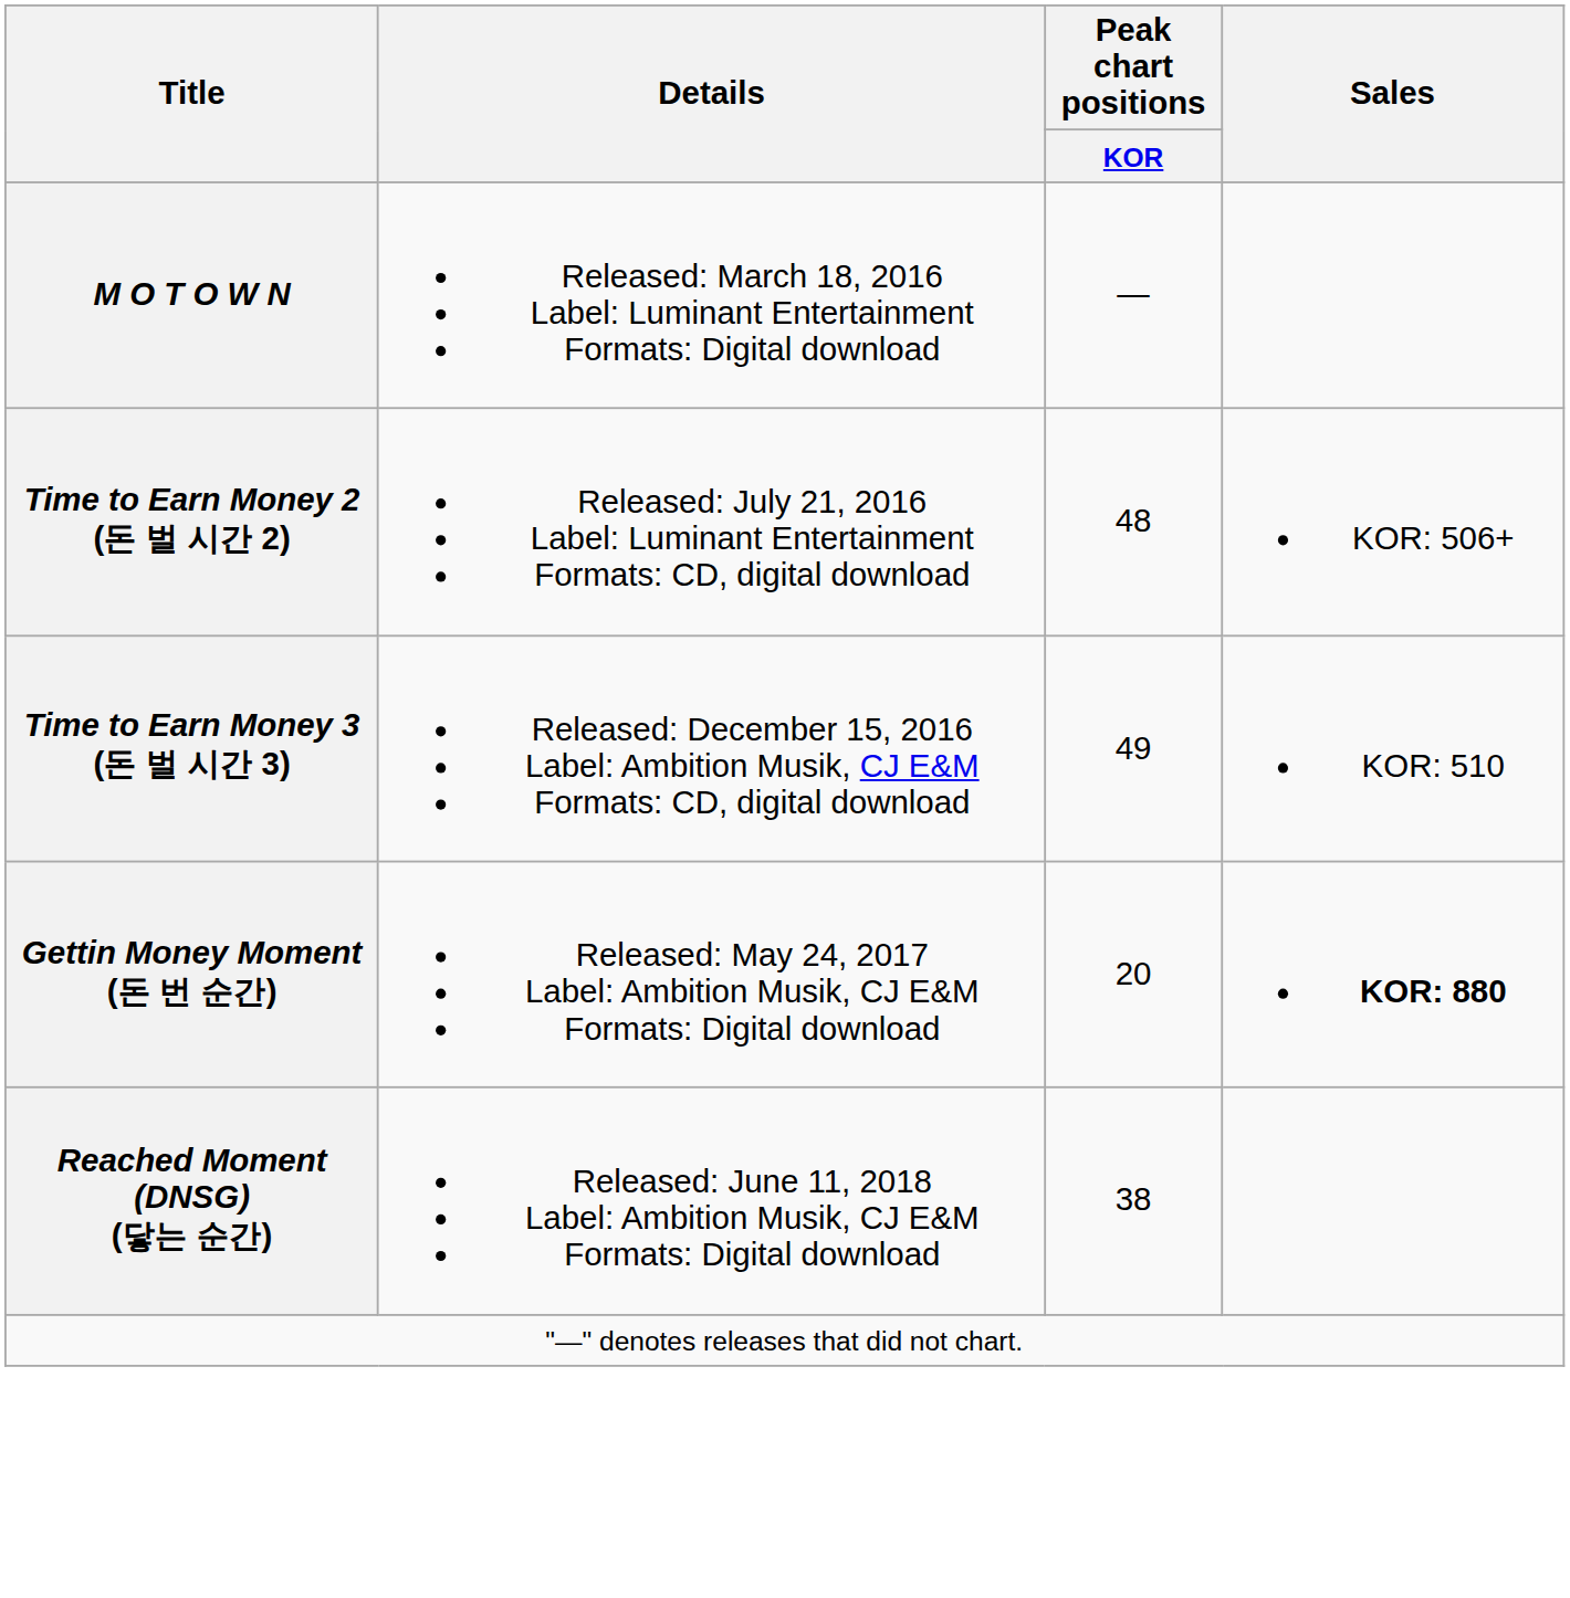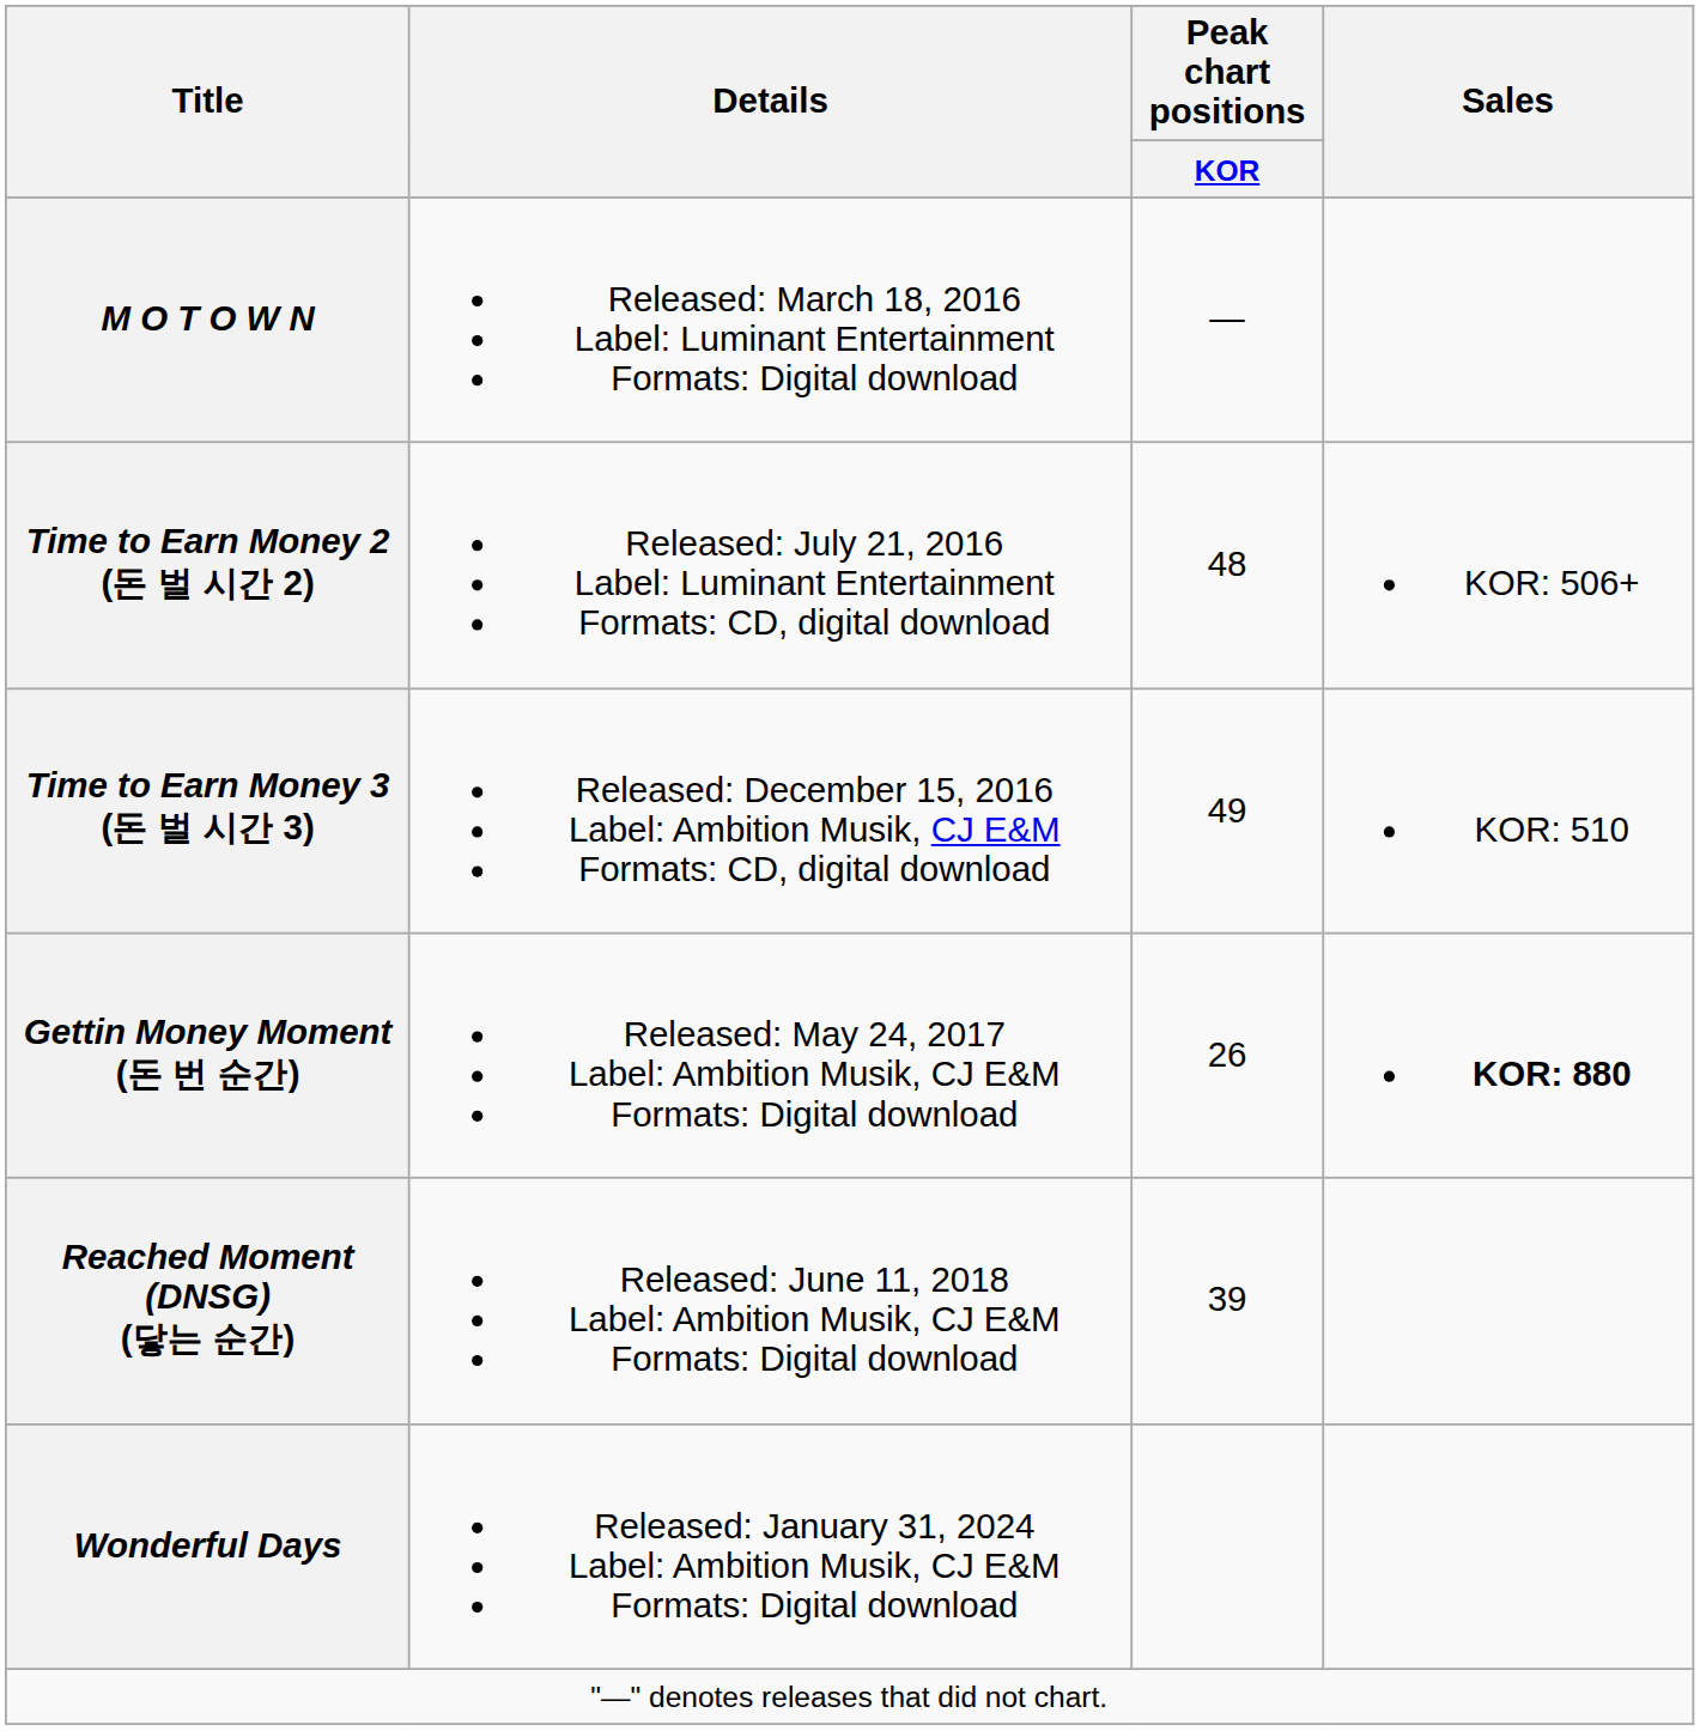Gettin Money Moment (돈 번 순간) | Peak chart positions / KOR: 20 -> 26
Reached Moment (DNSG) (닿는 순간) | Peak chart positions / KOR: 38 -> 39
+ row: Wonderful Days | Released: January 31, 2024 Label: Ambition Musik, CJ E&M Formats: Digital download
